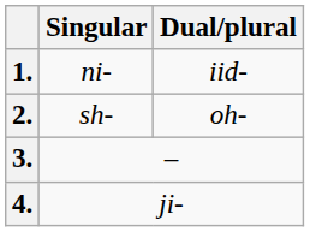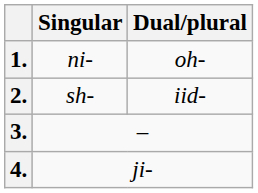1. | Dual/plural: iid- -> oh-
2. | Dual/plural: oh- -> iid-
